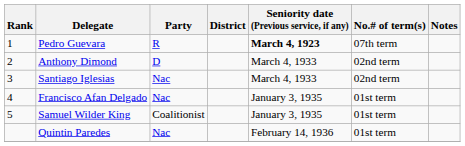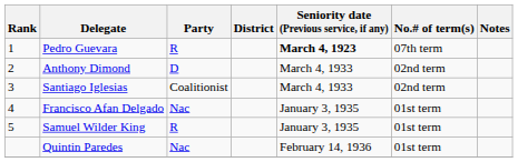Santiago Iglesias | Party: Nac -> Coalitionist
Samuel Wilder King | Party: Coalitionist -> R
